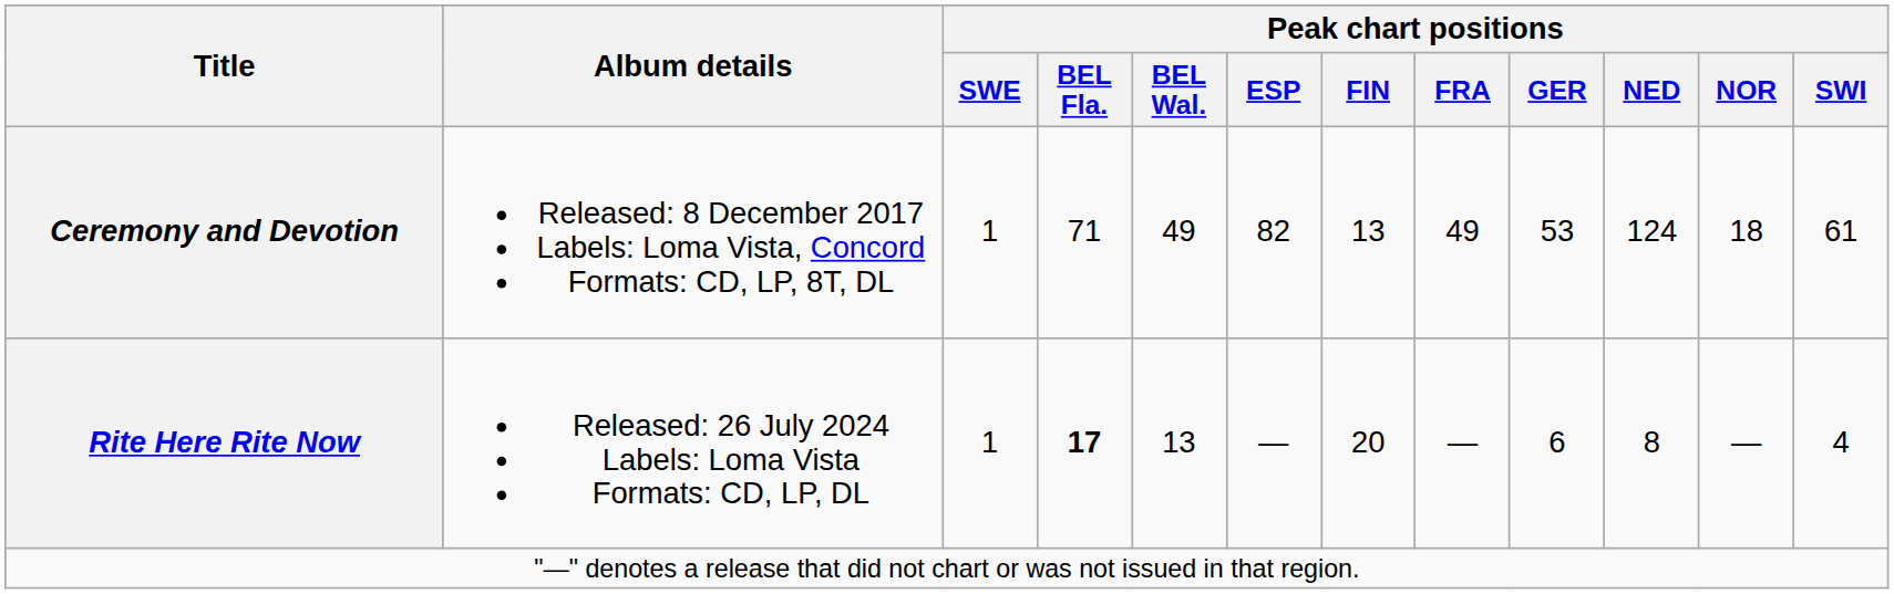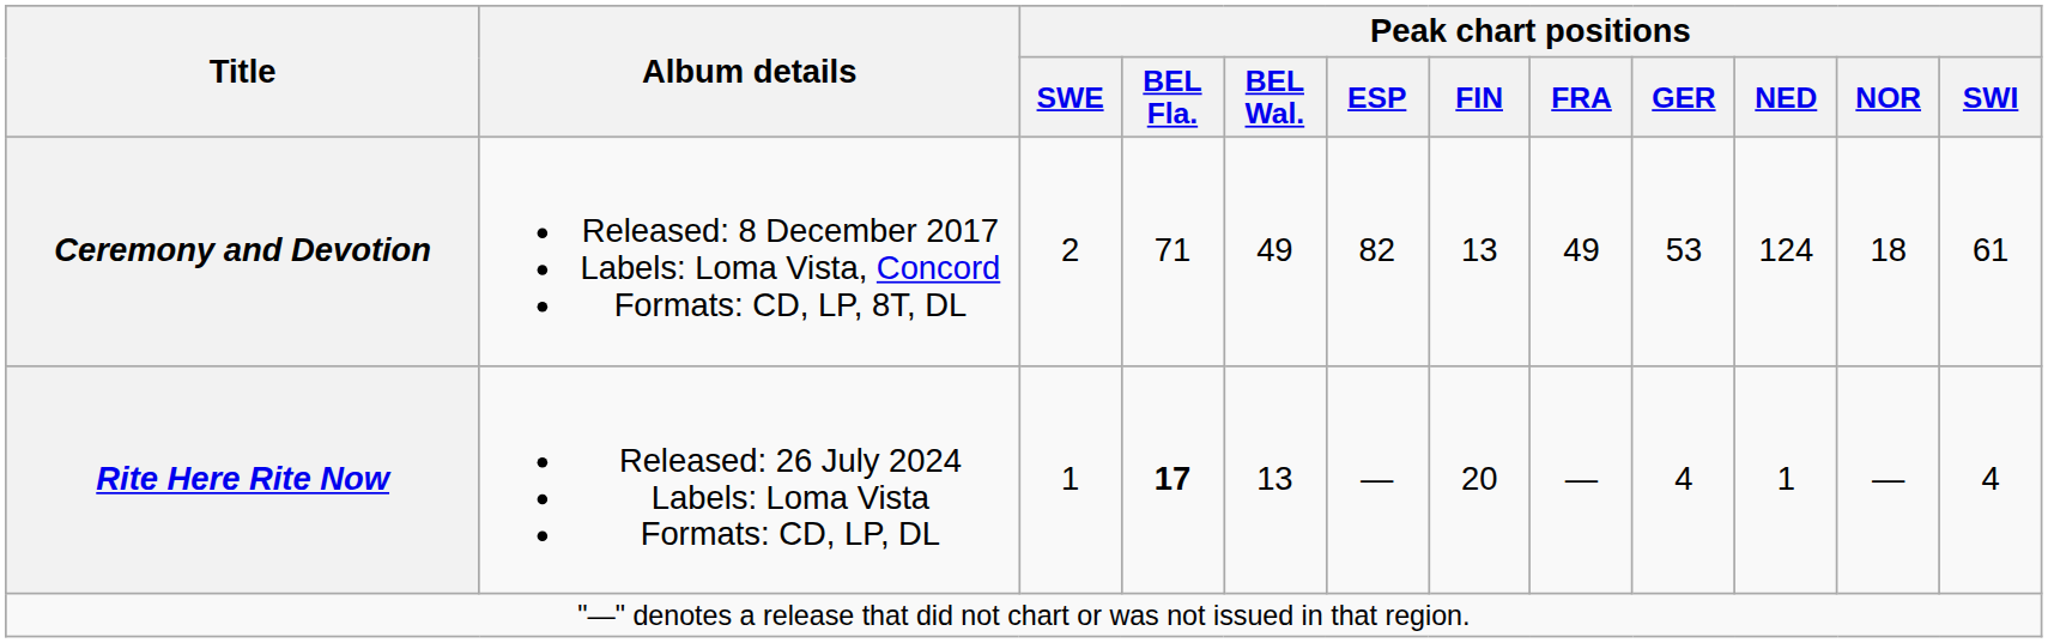Ceremony and Devotion | Peak chart positions / SWE: 1 -> 2
Rite Here Rite Now | Peak chart positions / GER: 6 -> 4
Rite Here Rite Now | Peak chart positions / NED: 8 -> 1
